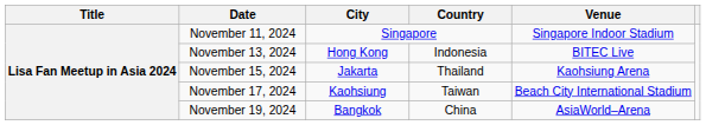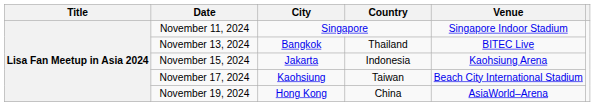November 13, 2024 | City: Hong Kong -> Bangkok
November 13, 2024 | Country: Indonesia -> Thailand
November 15, 2024 | Country: Thailand -> Indonesia
November 19, 2024 | City: Bangkok -> Hong Kong
